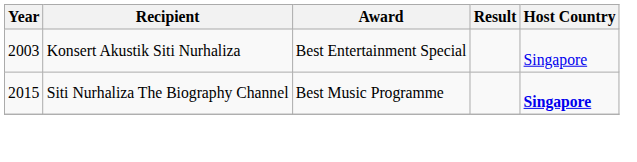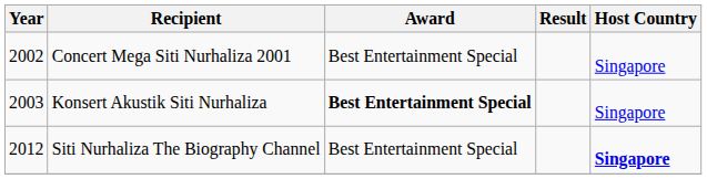+ row: 2002 | Concert Mega Siti Nurhaliza 2001 | Best Entertainment Special | Singapore
Konsert Akustik Siti Nurhaliza | Award: normal -> bold
Siti Nurhaliza The Biography Channel | Year: 2015 -> 2012
Siti Nurhaliza The Biography Channel | Award: Best Music Programme -> Best Entertainment Special
